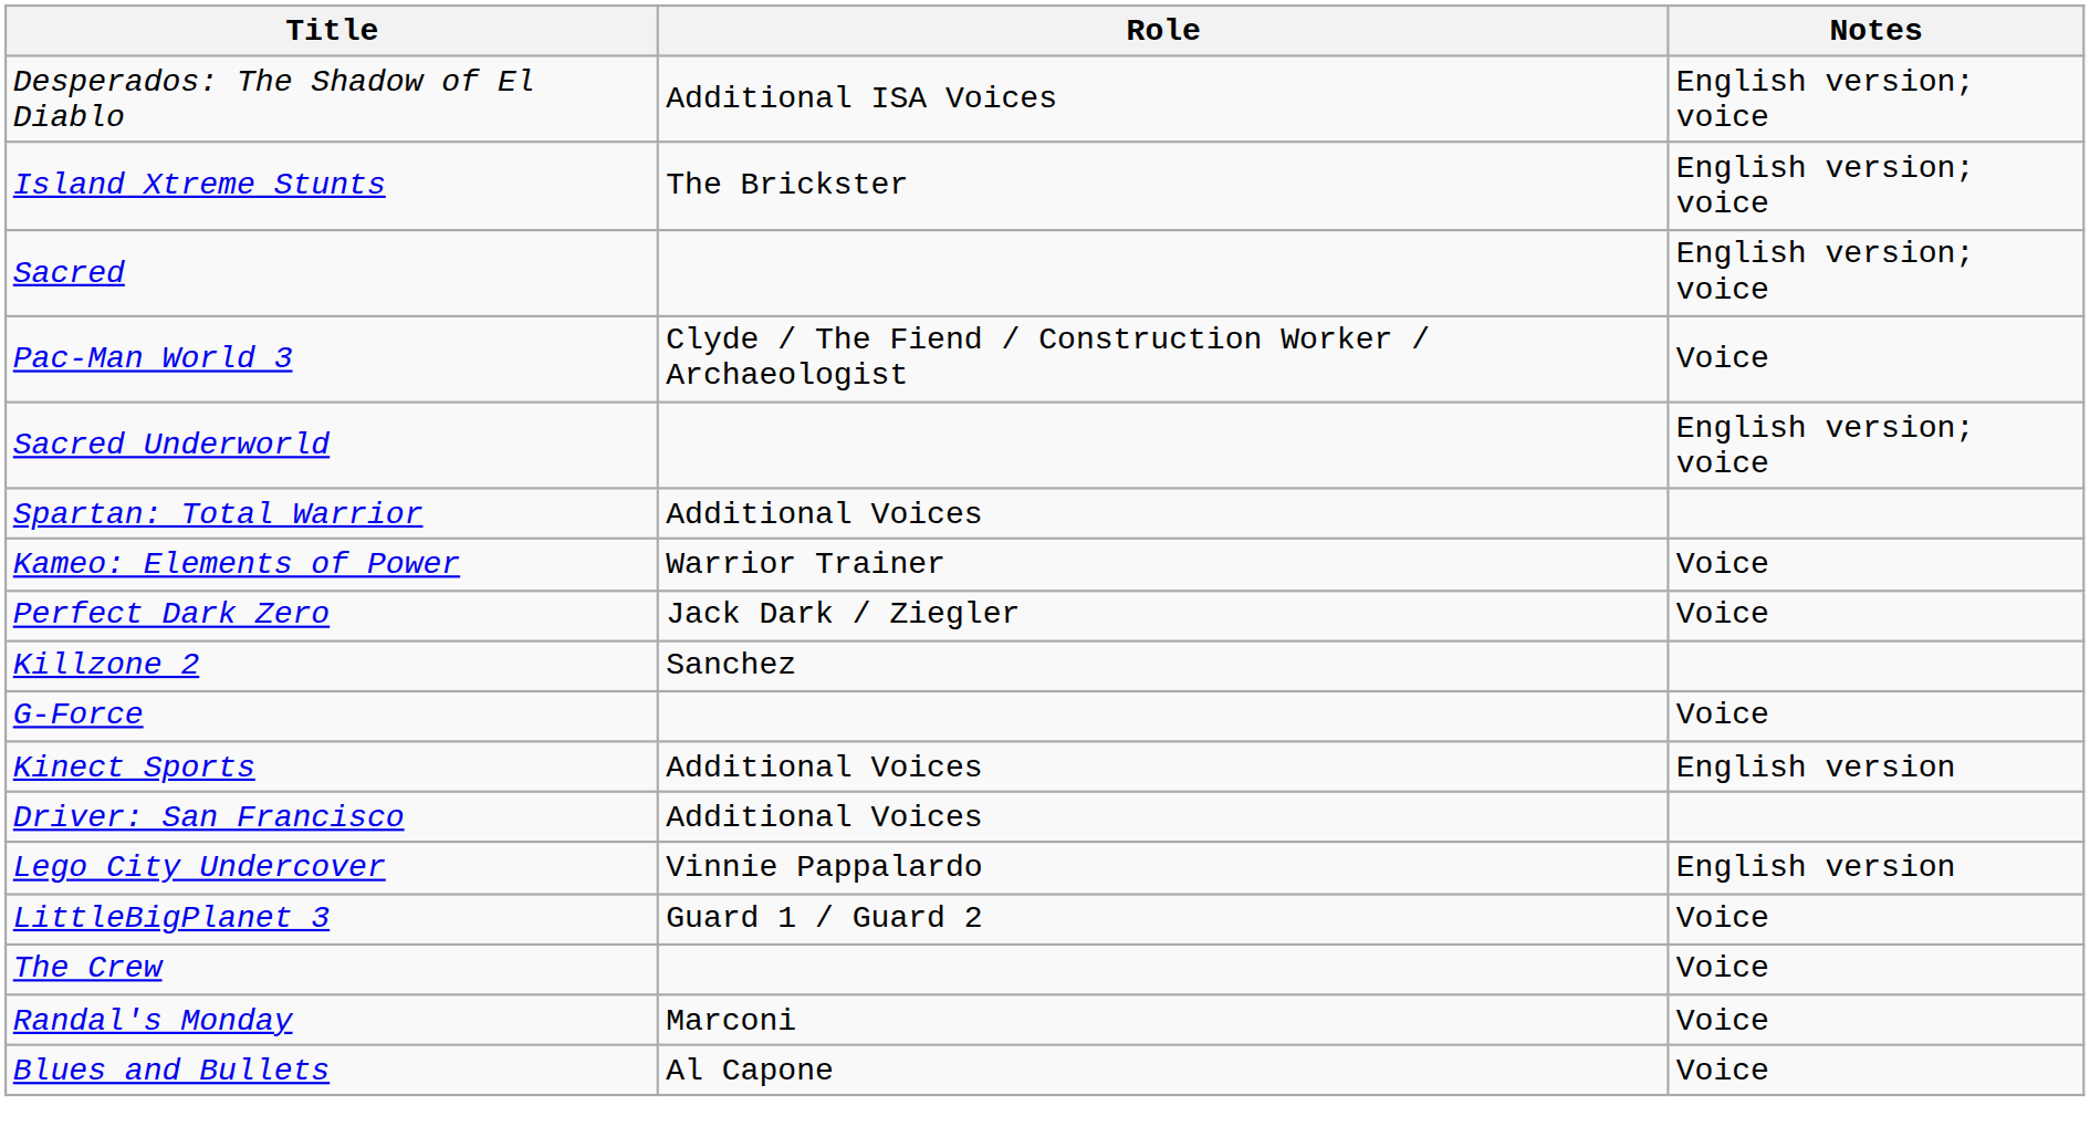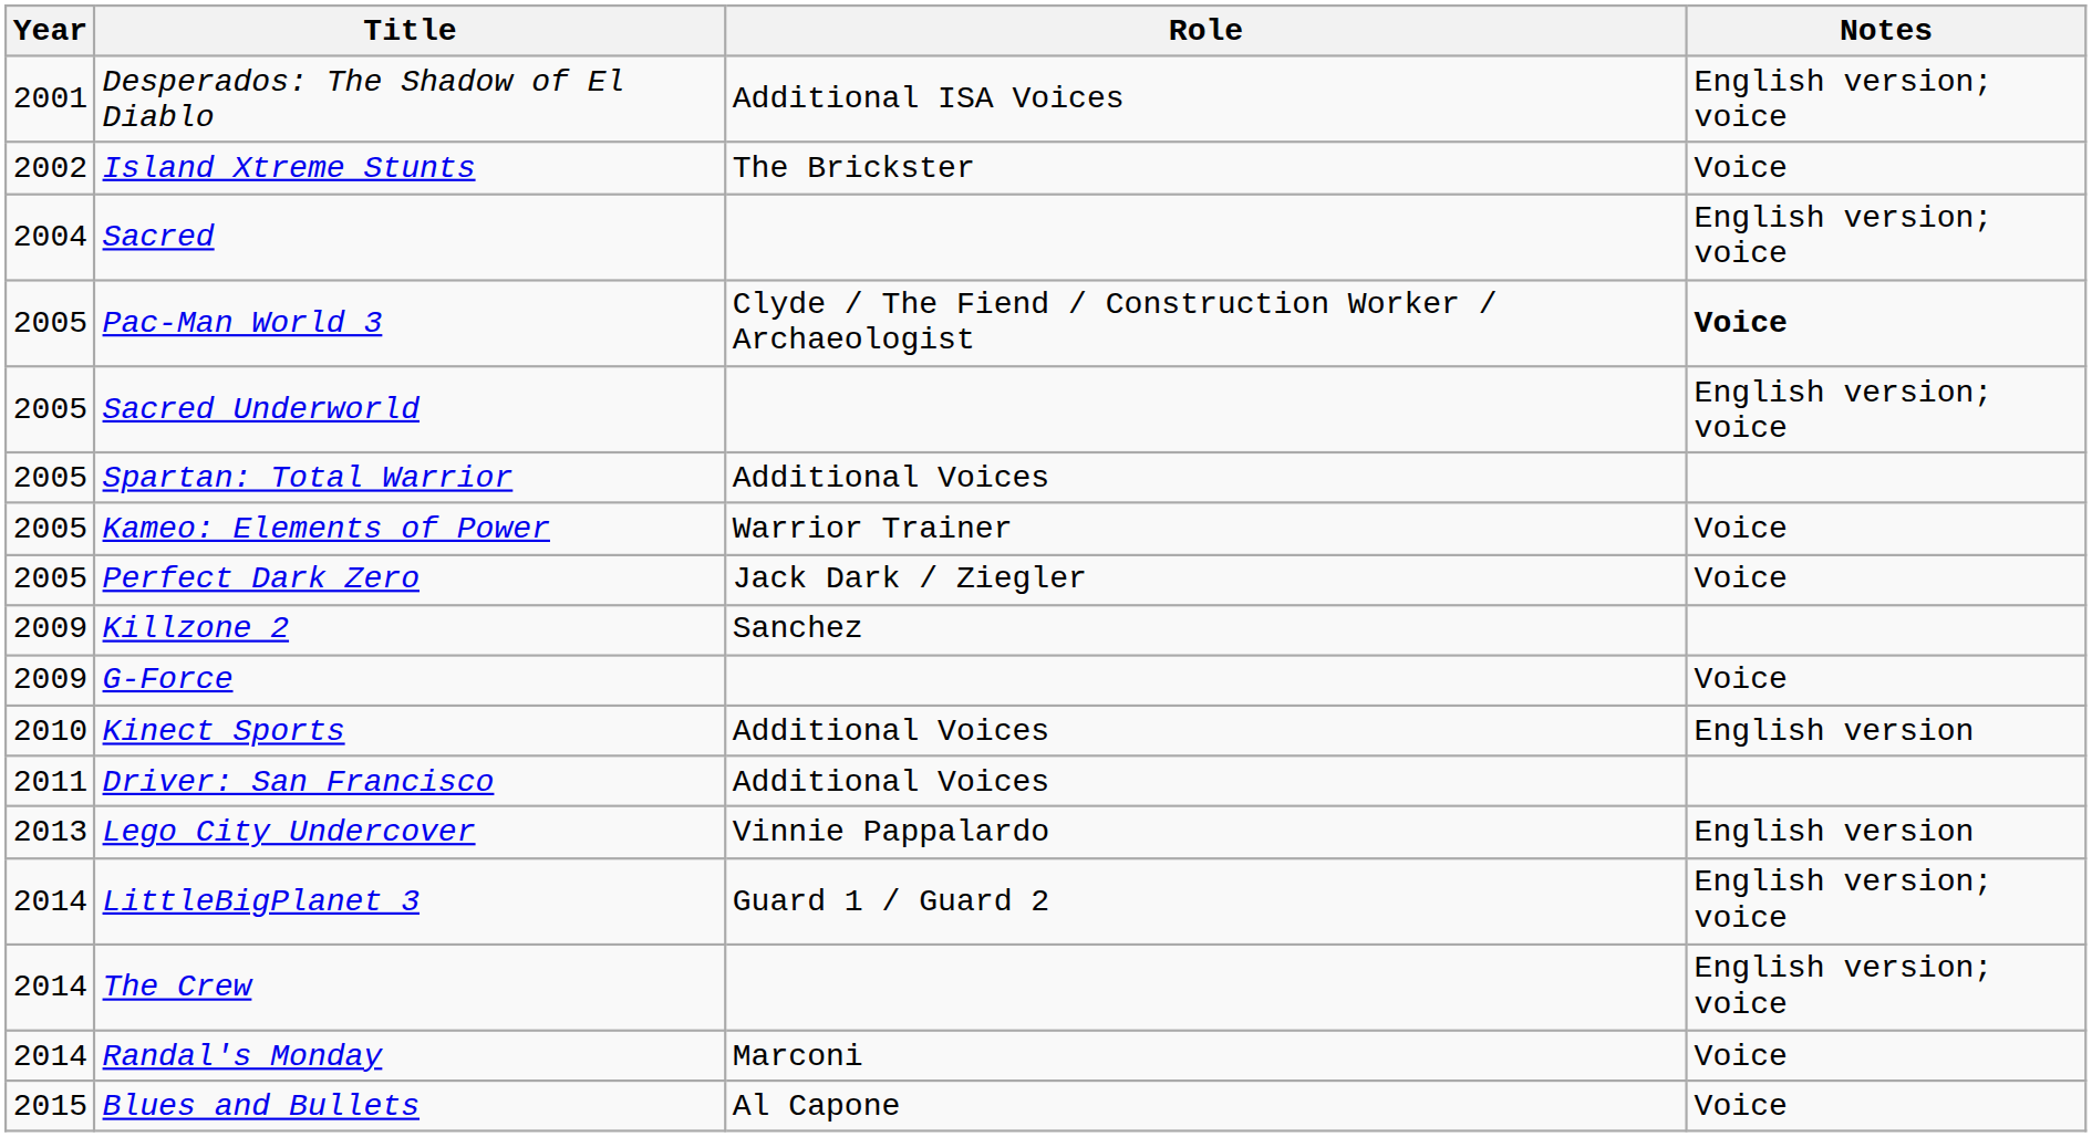+ column: Year | 2001 | 2002 | 2004 | 2005 | 2005 | 2005 | 2005 | 2005 | 2009 | 2009 | 2010 | 2011 | 2013 | 2014 | 2014 | 2014 | 2015
Island Xtreme Stunts | Notes: English version; voice -> Voice
Pac-Man World 3 | Notes: normal -> bold
LittleBigPlanet 3 | Notes: Voice -> English version; voice
The Crew | Notes: Voice -> English version; voice
